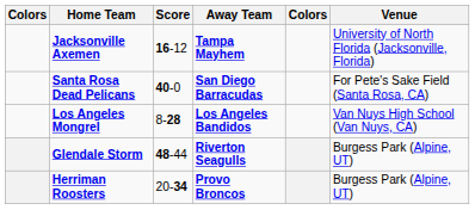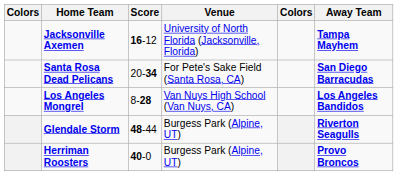columns swapped: Away Team <-> Venue
Santa Rosa Dead Pelicans | Score: 40-0 -> 20-34
Herriman Roosters | Score: 20-34 -> 40-0
